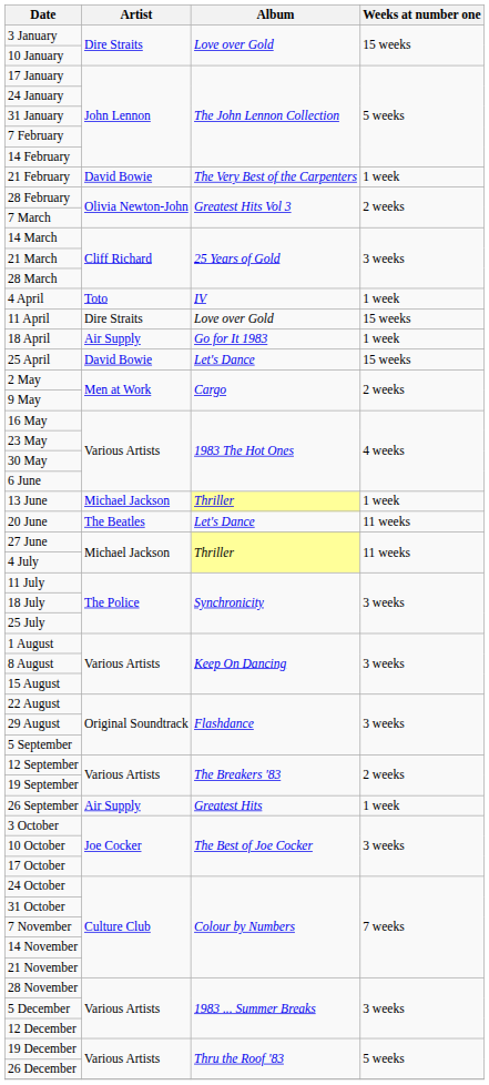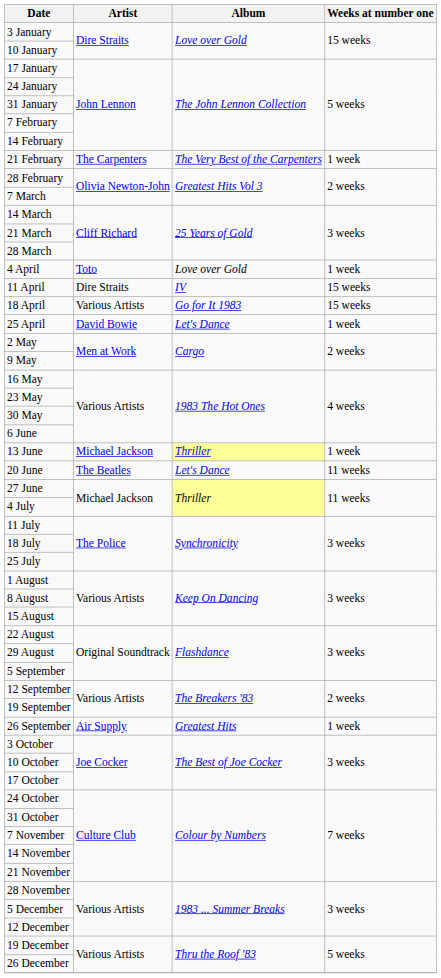21 February | Artist: David Bowie -> The Carpenters
4 April | Album: IV -> Love over Gold
11 April | Album: Love over Gold -> IV
18 April | Artist: Air Supply -> Various Artists
18 April | Weeks at number one: 1 week -> 15 weeks
25 April | Weeks at number one: 15 weeks -> 1 week
